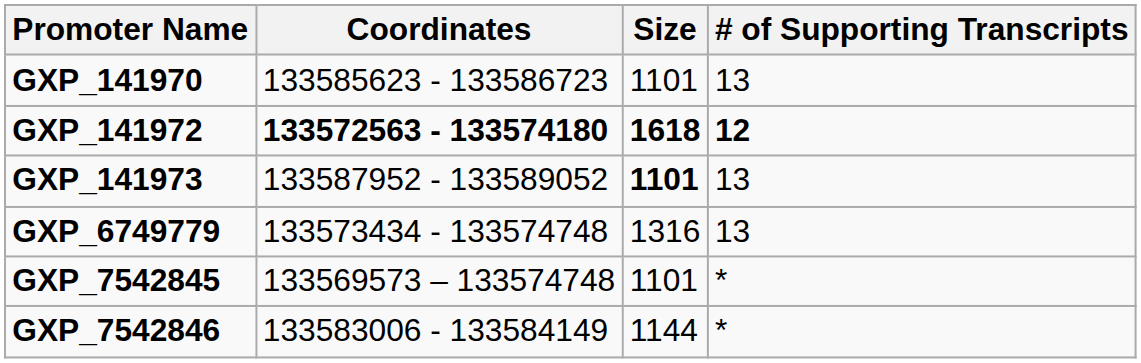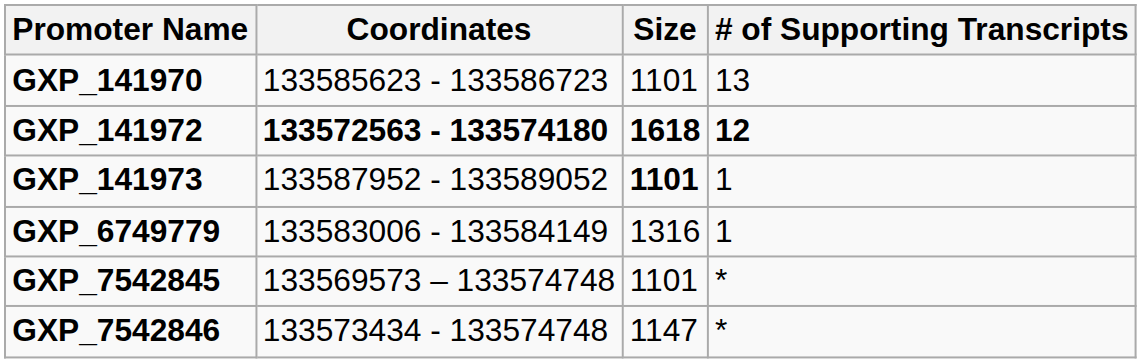GXP_141973 | # of Supporting Transcripts: 13 -> 1
GXP_6749779 | Coordinates: 133573434 - 133574748 -> 133583006 - 133584149
GXP_6749779 | # of Supporting Transcripts: 13 -> 1
GXP_7542846 | Coordinates: 133583006 - 133584149 -> 133573434 - 133574748
GXP_7542846 | Size: 1144 -> 1147
